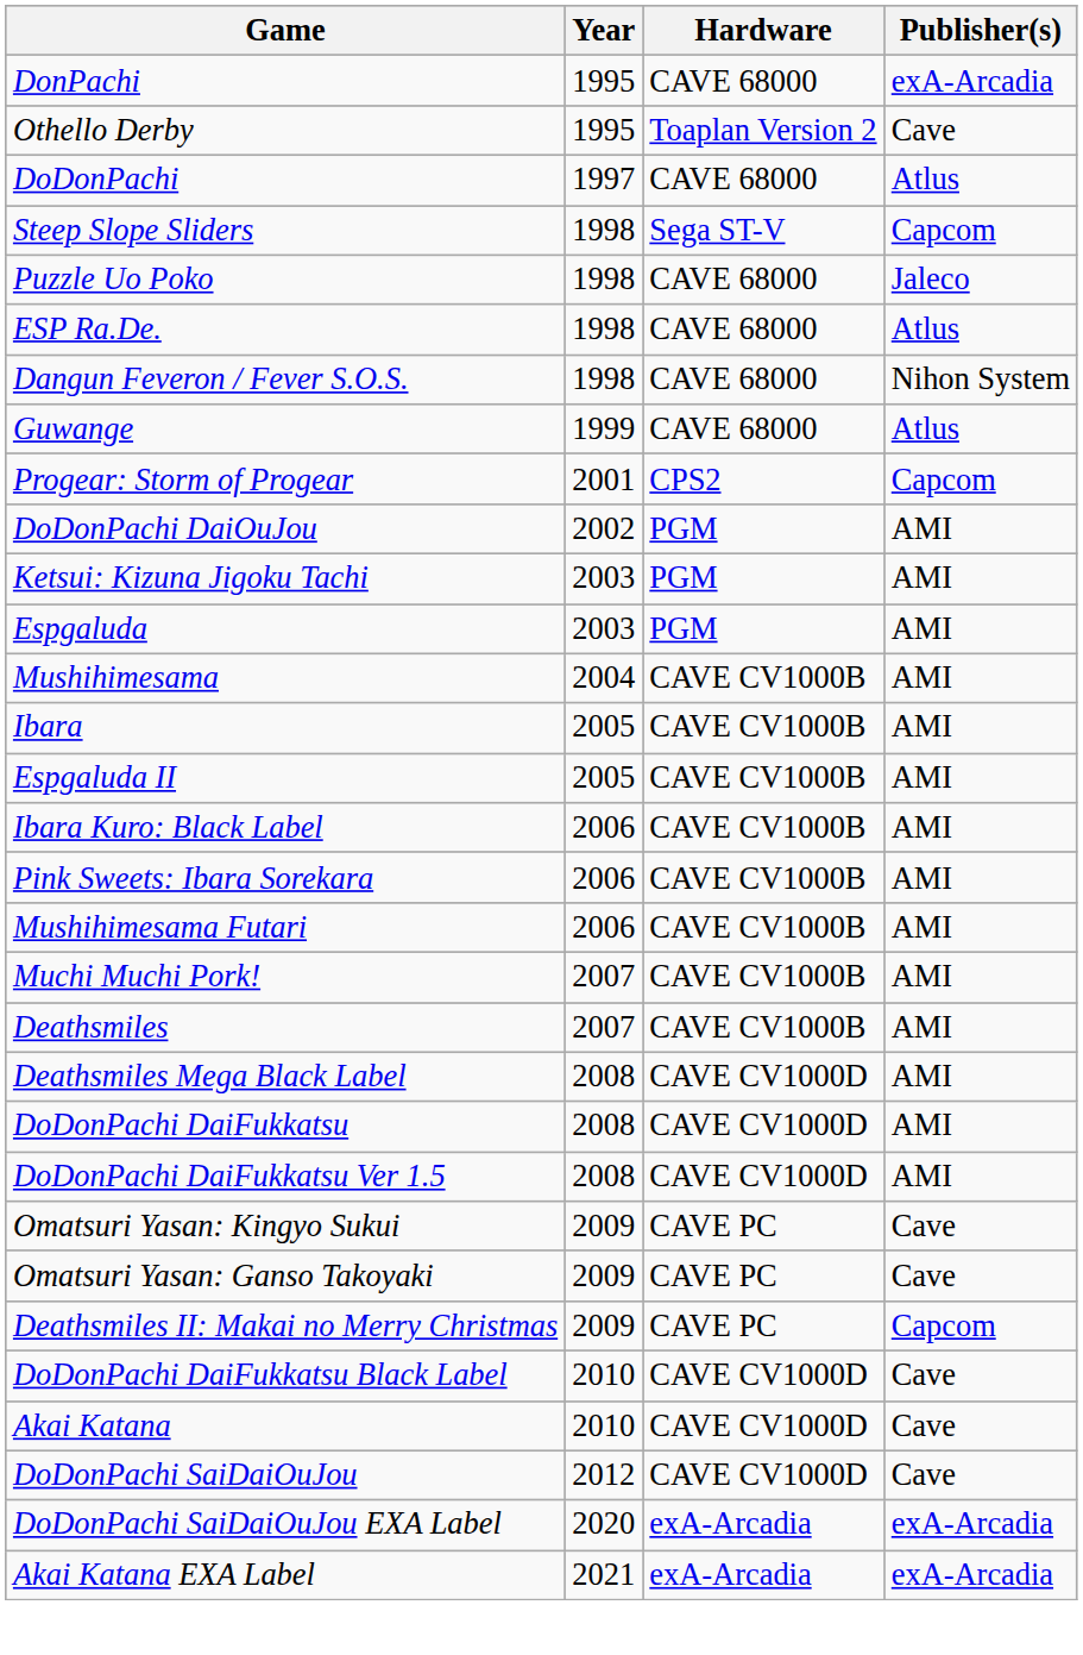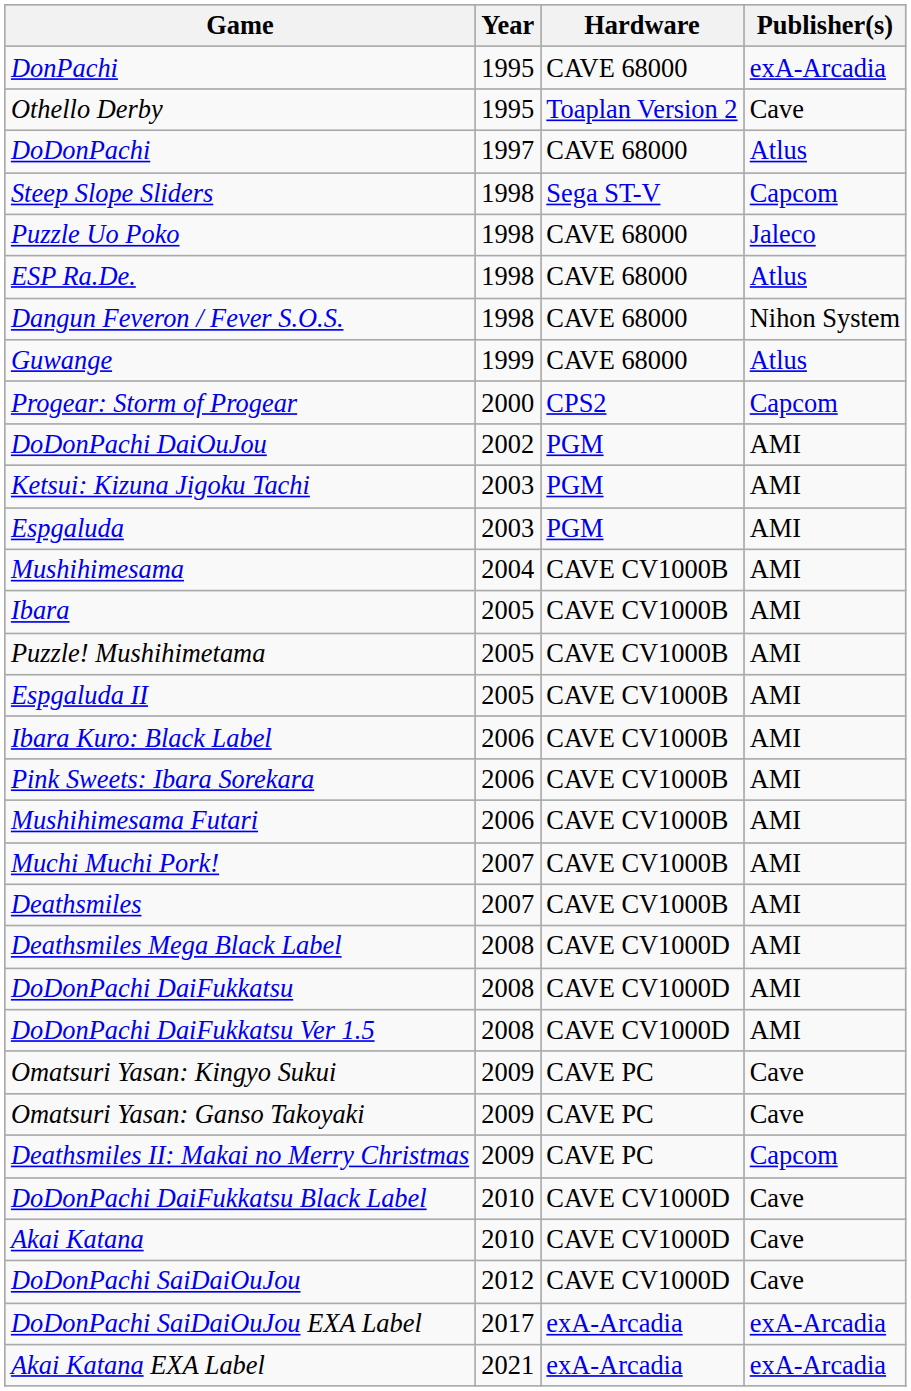Progear: Storm of Progear | Year: 2001 -> 2000
+ row: Puzzle! Mushihimetama | 2005 | CAVE CV1000B | AMI
DoDonPachi SaiDaiOuJou EXA Label | Year: 2020 -> 2017
